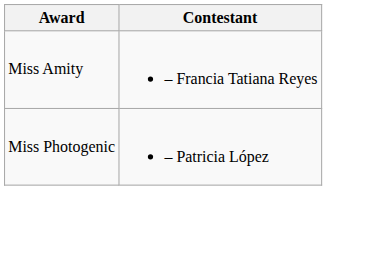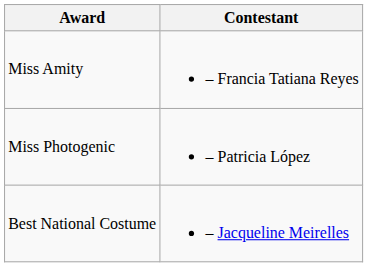+ row: Best National Costume | – Jacqueline Meirelles
